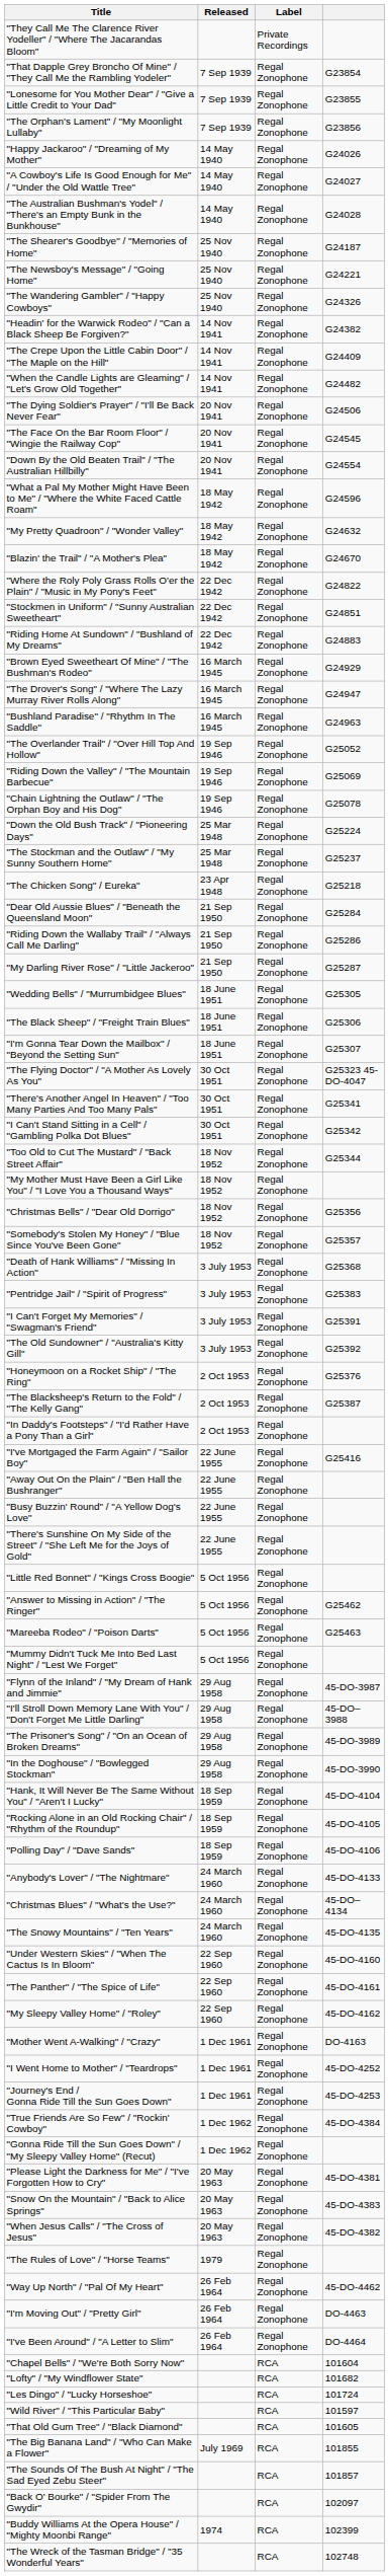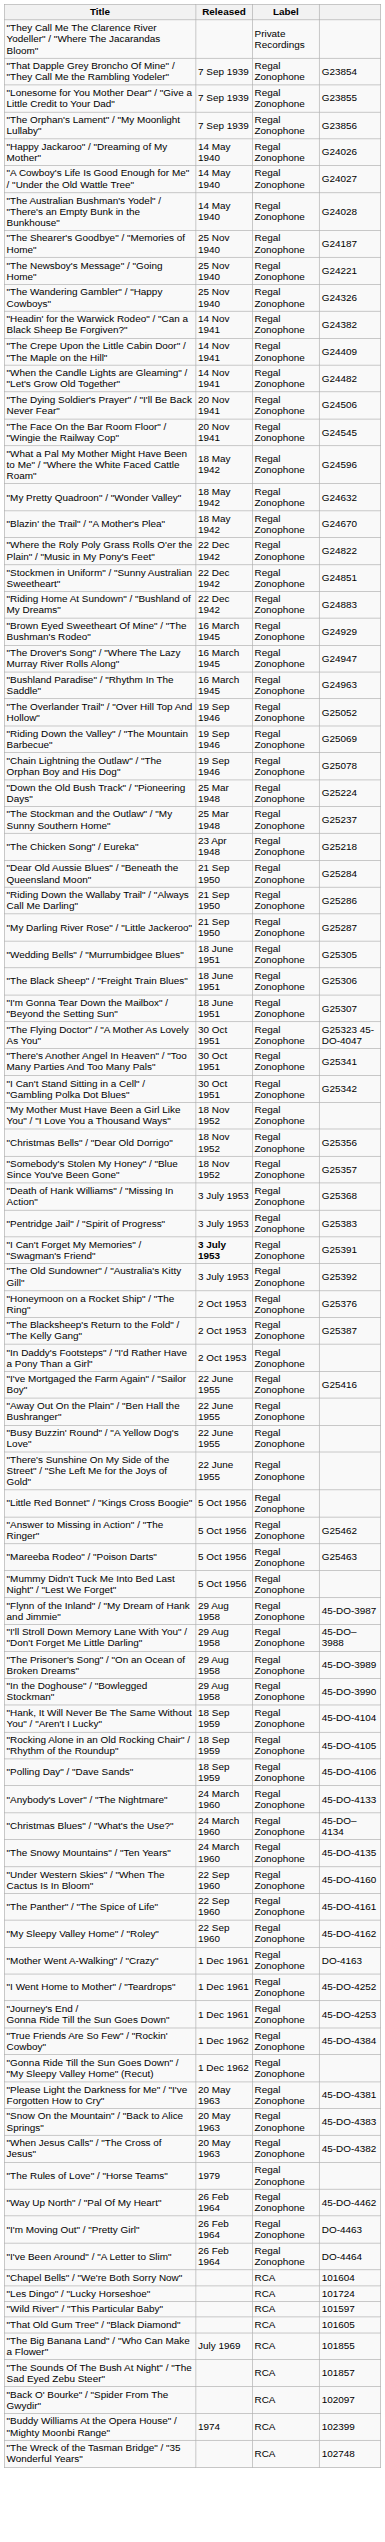- row: "Down By the Old Beaten Trail" / "The Australian Hillbilly" | 20 Nov 1941 | Regal Zonophone | G24554
- row: "Too Old to Cut The Mustard" / "Back Street Affair" | 18 Nov 1952 | Regal Zonophone | G25344
"I Can't Forget My Memories" / "Swagman's Friend" | Released: normal -> bold
- row: "Lofty" / "My Windflower State" | RCA | 101682
